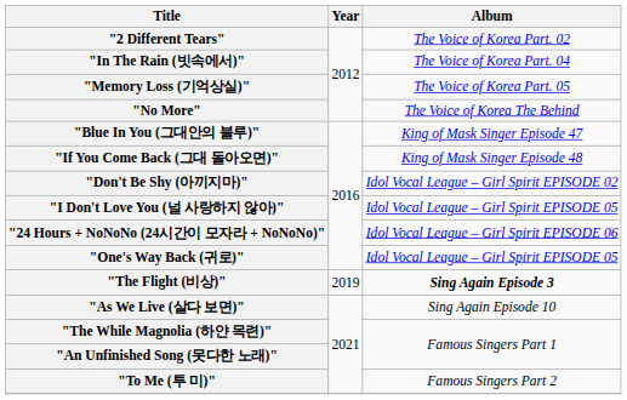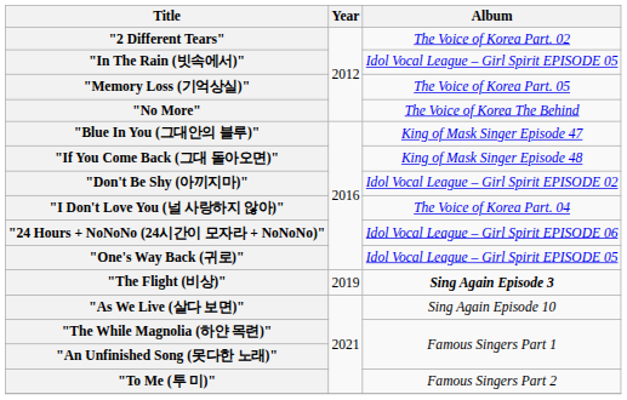"In The Rain (빗속에서)" | Album: The Voice of Korea Part. 04 -> Idol Vocal League – Girl Spirit EPISODE 05
"I Don't Love You (널 사랑하지 않아)" | Album: Idol Vocal League – Girl Spirit EPISODE 05 -> The Voice of Korea Part. 04
